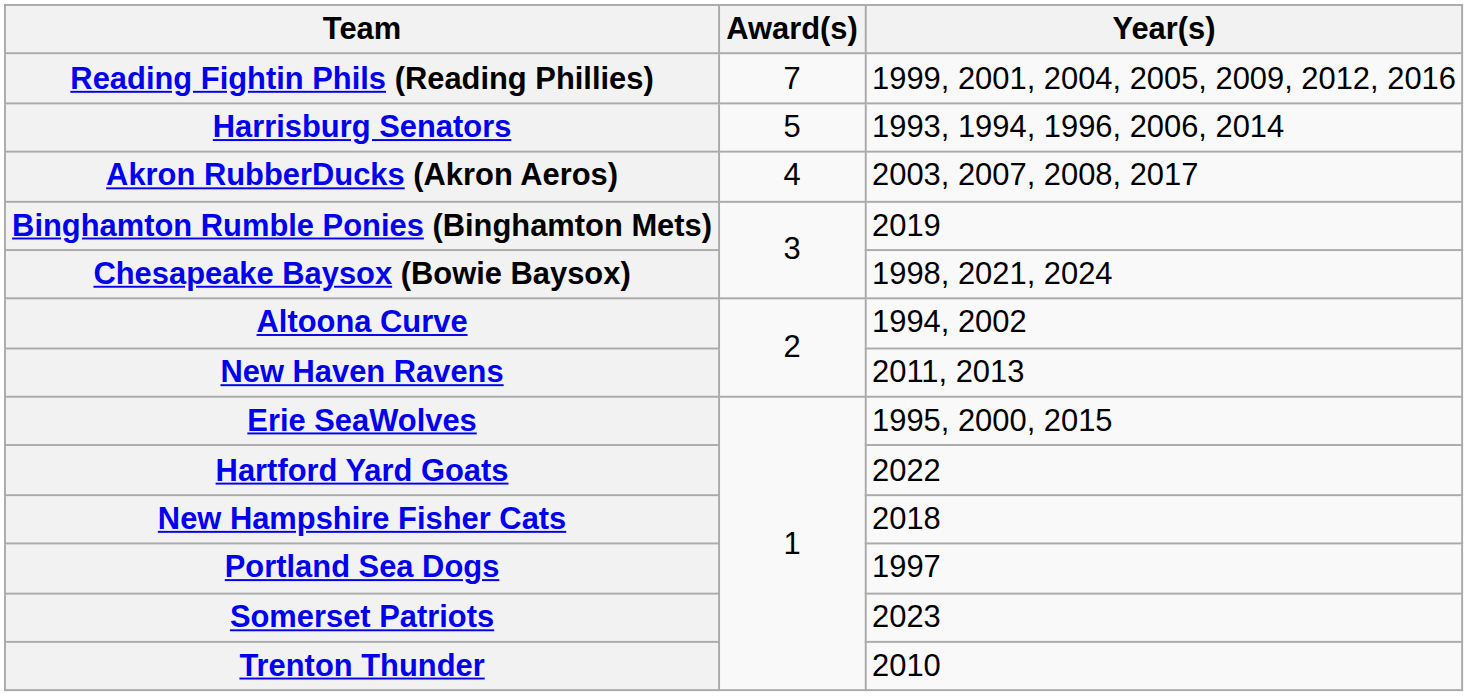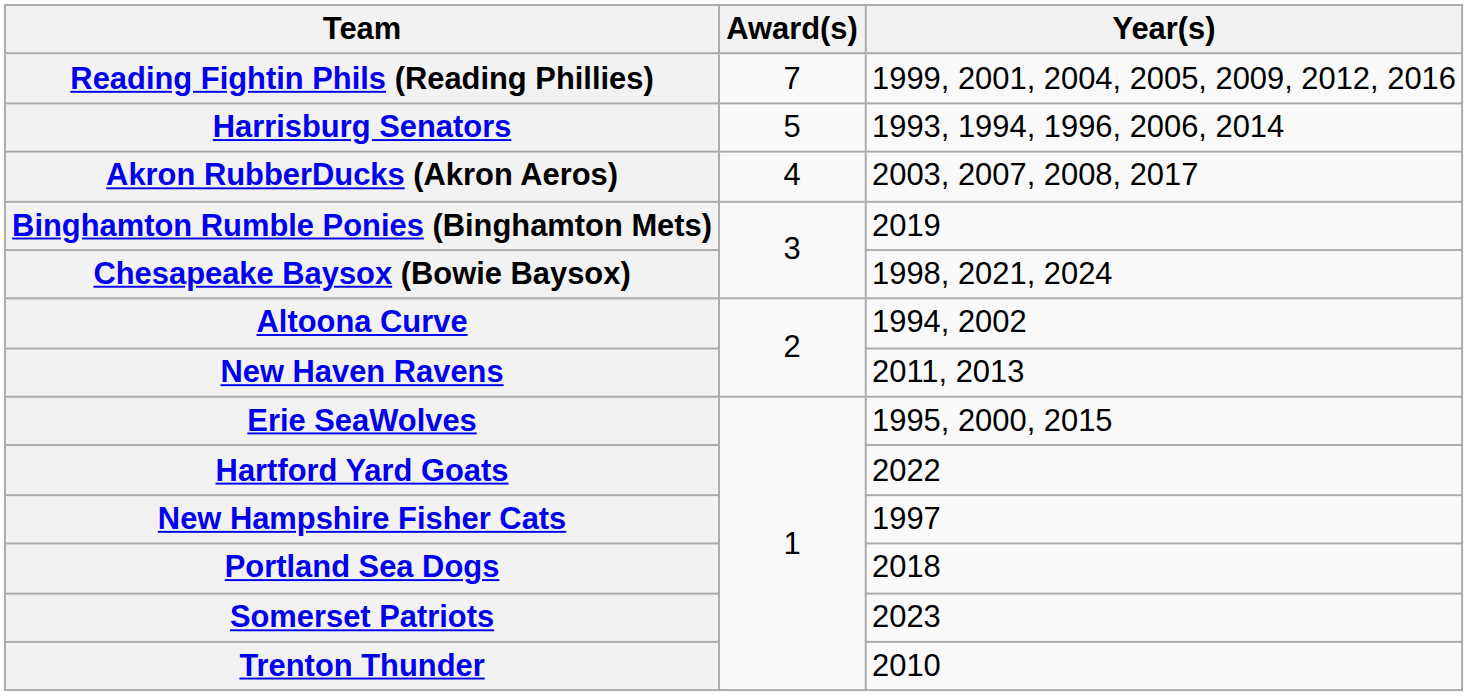New Hampshire Fisher Cats | Year(s): 2018 -> 1997
Portland Sea Dogs | Year(s): 1997 -> 2018
